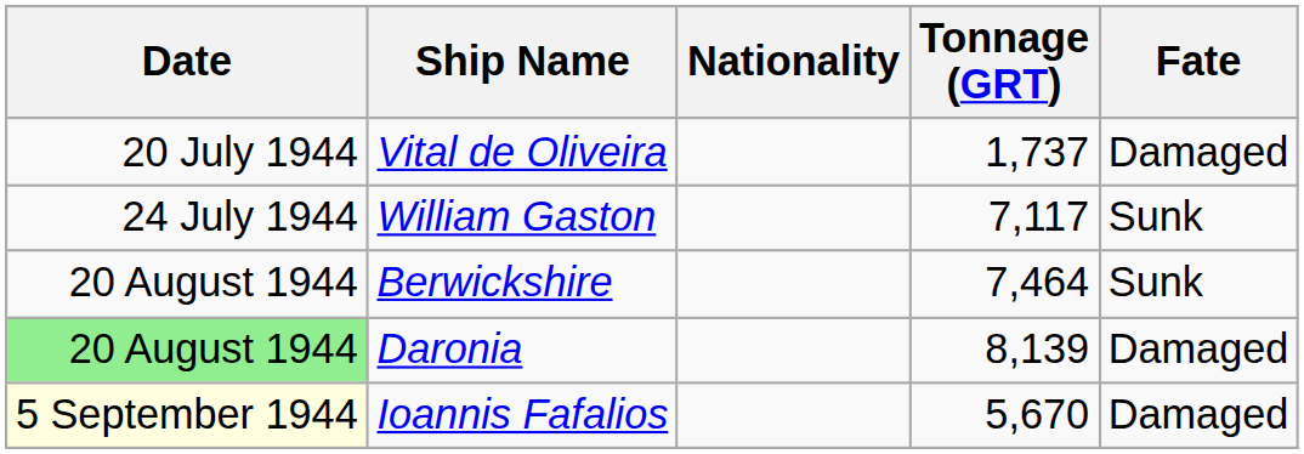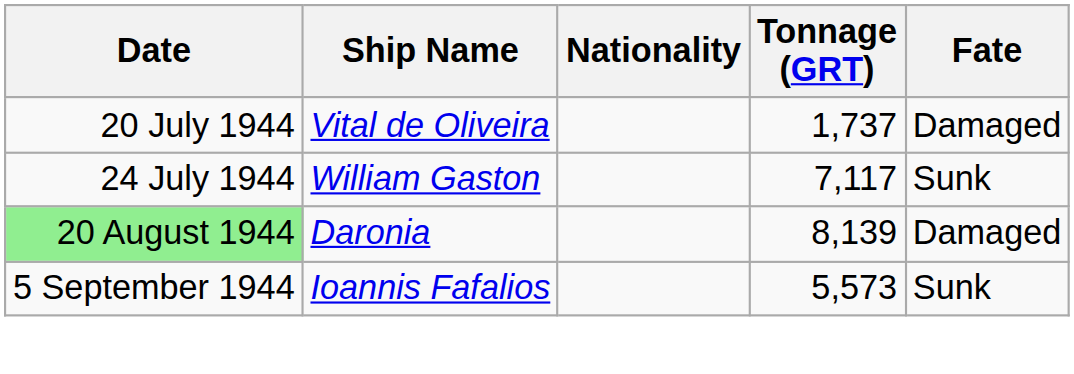- row: 20 August 1944 | Berwickshire | 7,464 | Sunk
Ioannis Fafalios | Date: lightyellow background -> no background
Ioannis Fafalios | Tonnage (GRT): 5,670 -> 5,573
Ioannis Fafalios | Fate: Damaged -> Sunk
